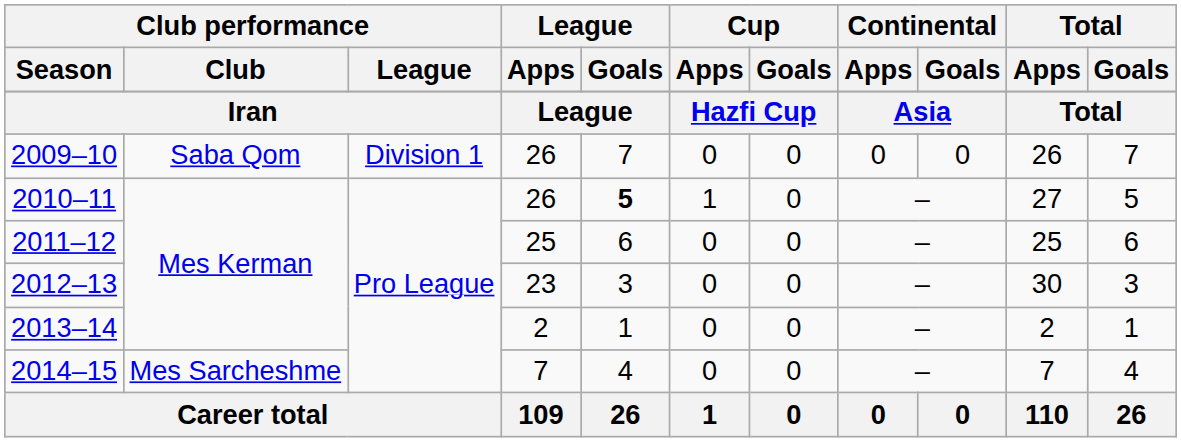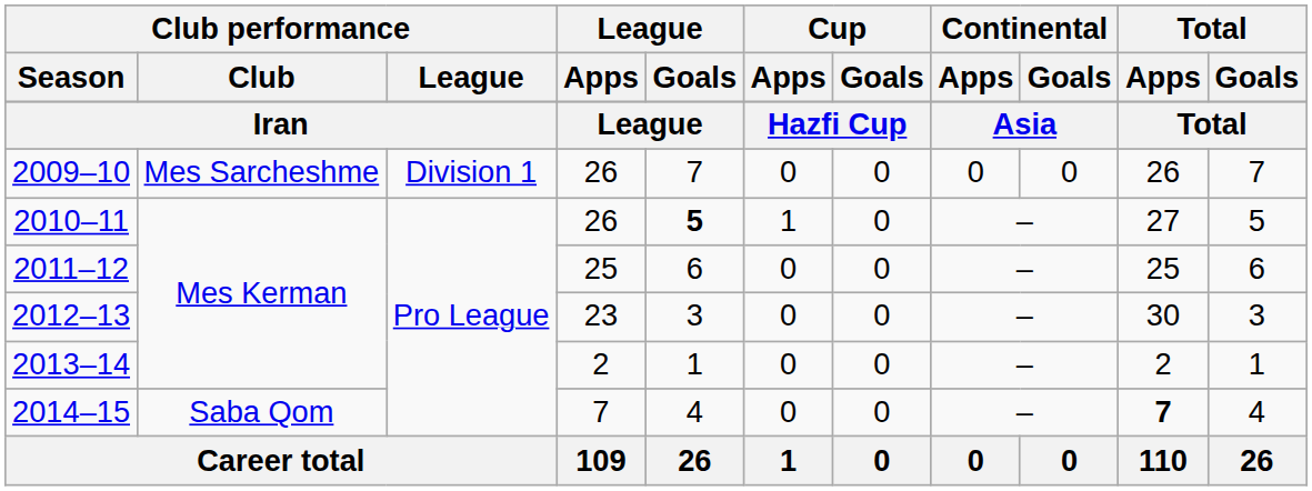2009–10 | Club performance / Club: Saba Qom -> Mes Sarcheshme
2014–15 | Club performance / Club: Mes Sarcheshme -> Saba Qom
2014–15 | Total / Apps: normal -> bold
